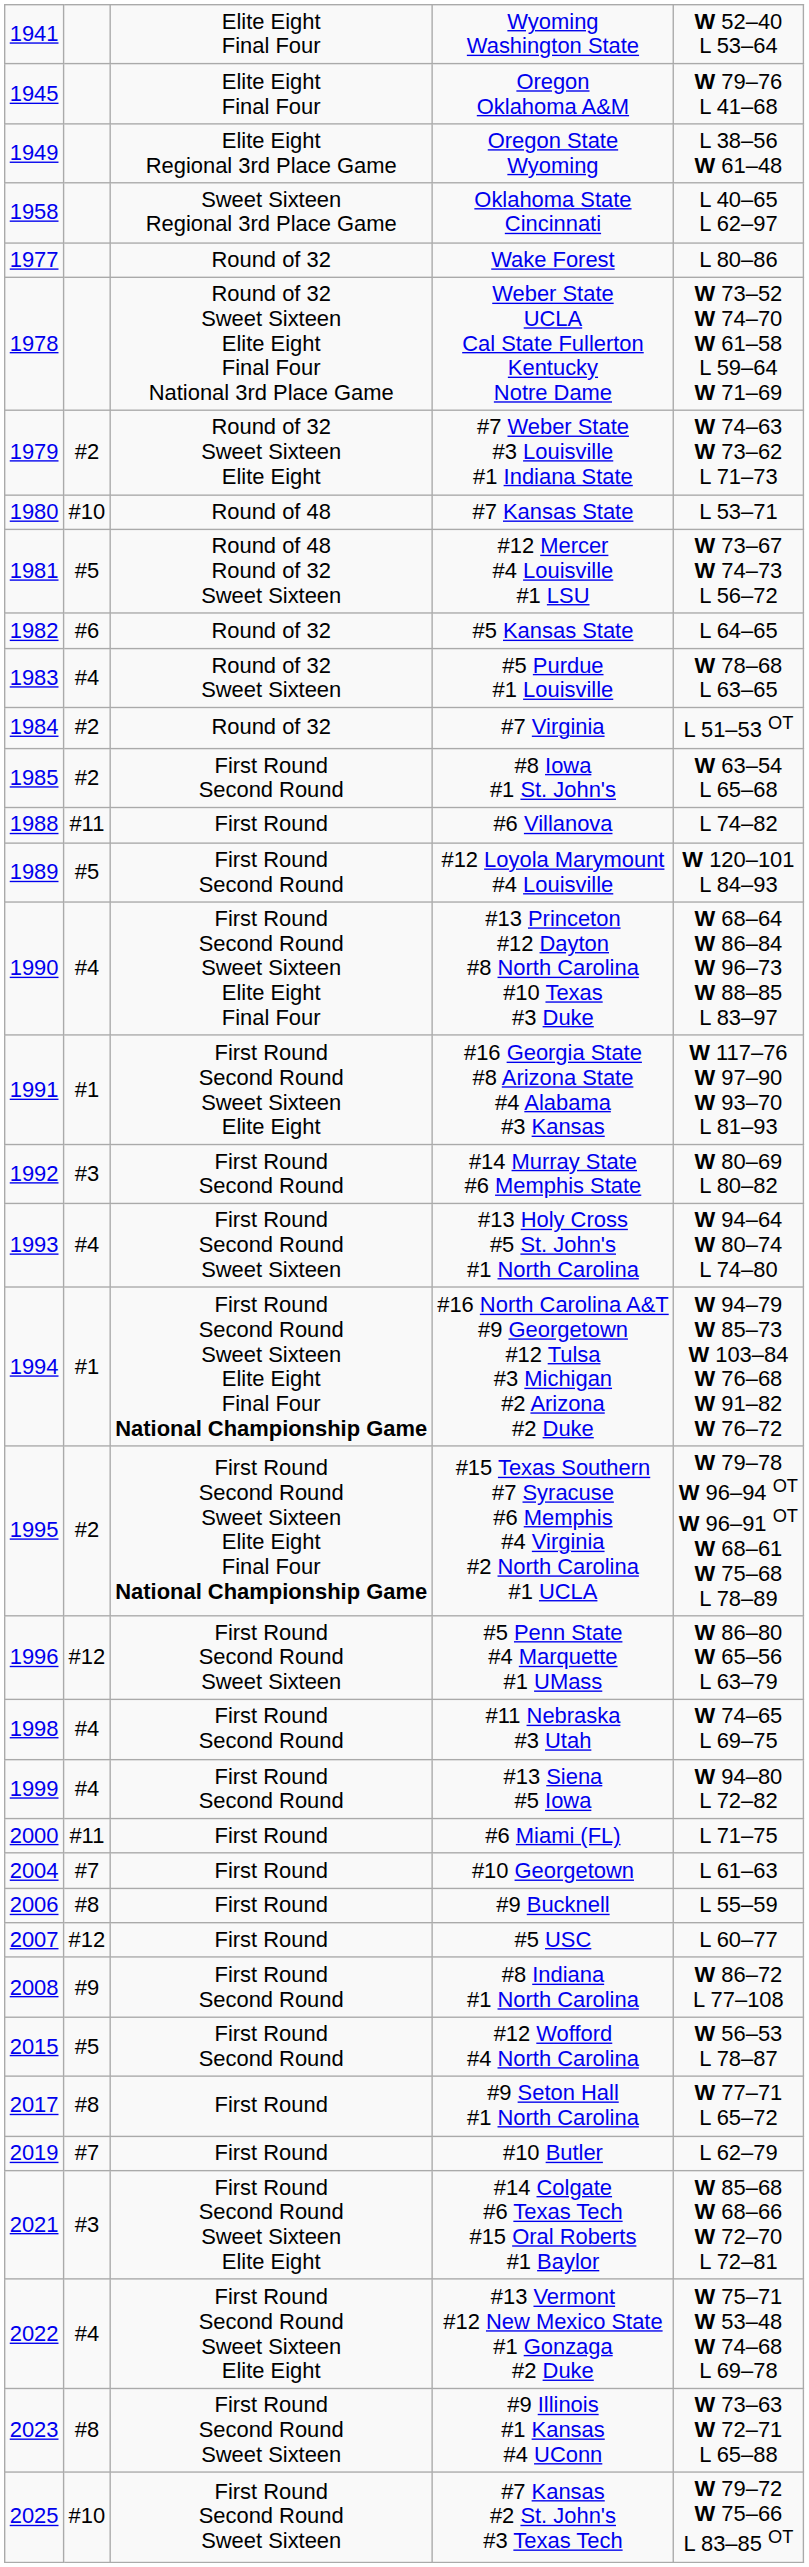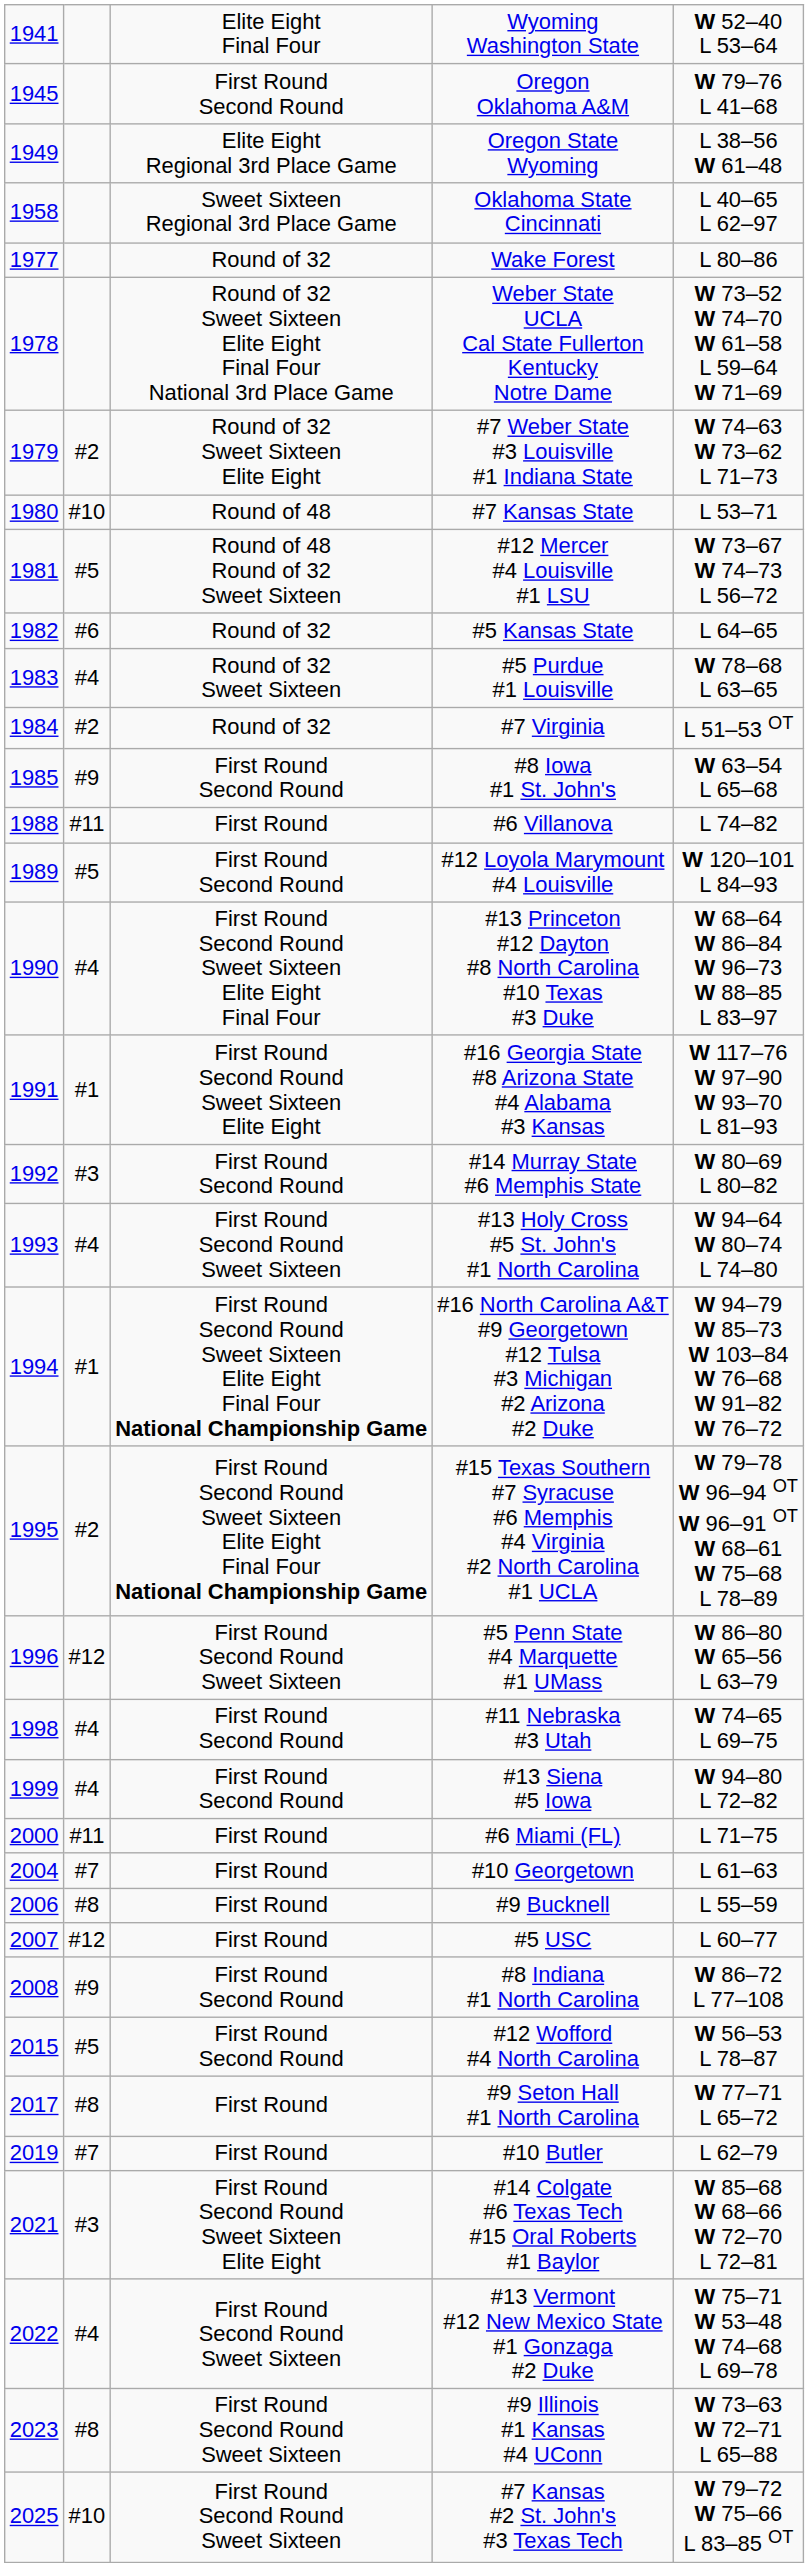Oregon Oklahoma A&M | column 3: Elite Eight Final Four -> First Round Second Round
#8 Iowa #1 St. John's | column 2: #2 -> #9
#13 Vermont #12 New Mexico State #1 Gonzaga #2 Duke | column 3: First Round Second Round Sweet Sixteen Elite Eight -> First Round Second Round Sweet Sixteen
